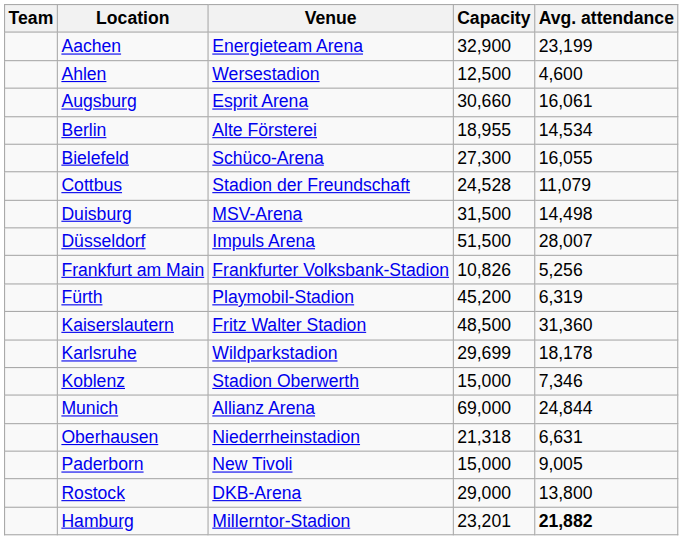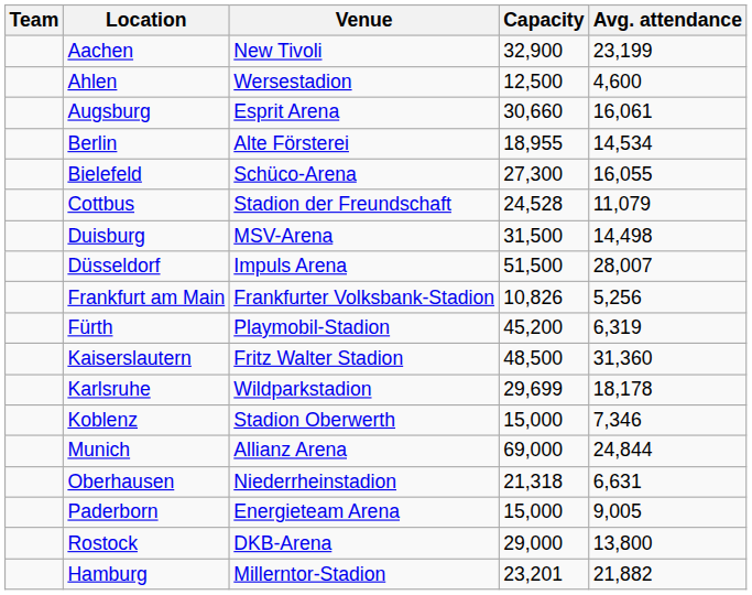Aachen | Venue: Energieteam Arena -> New Tivoli
Paderborn | Venue: New Tivoli -> Energieteam Arena
Hamburg | Avg. attendance: bold -> normal
